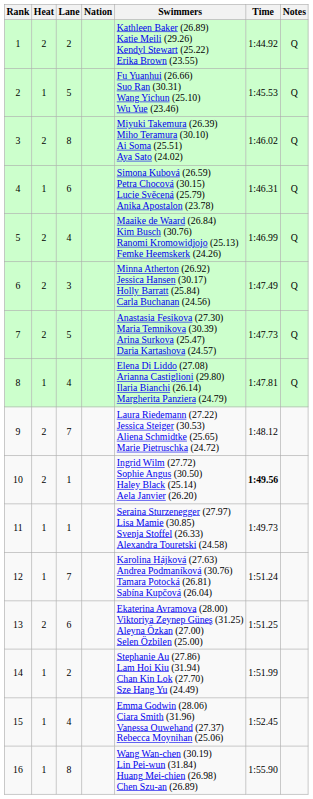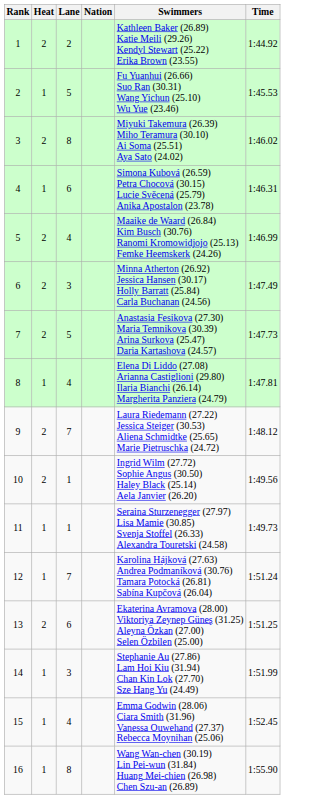- column: Notes | Q | Q | Q | Q | Q | Q | Q | Q
10 | Time: bold -> normal
14 | Lane: 2 -> 3
